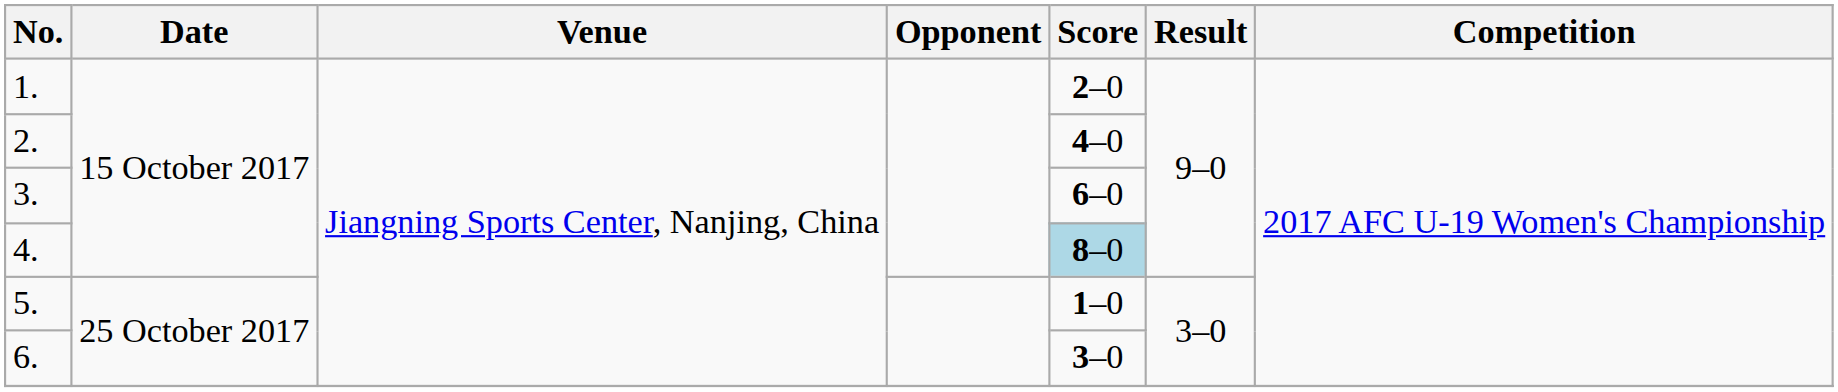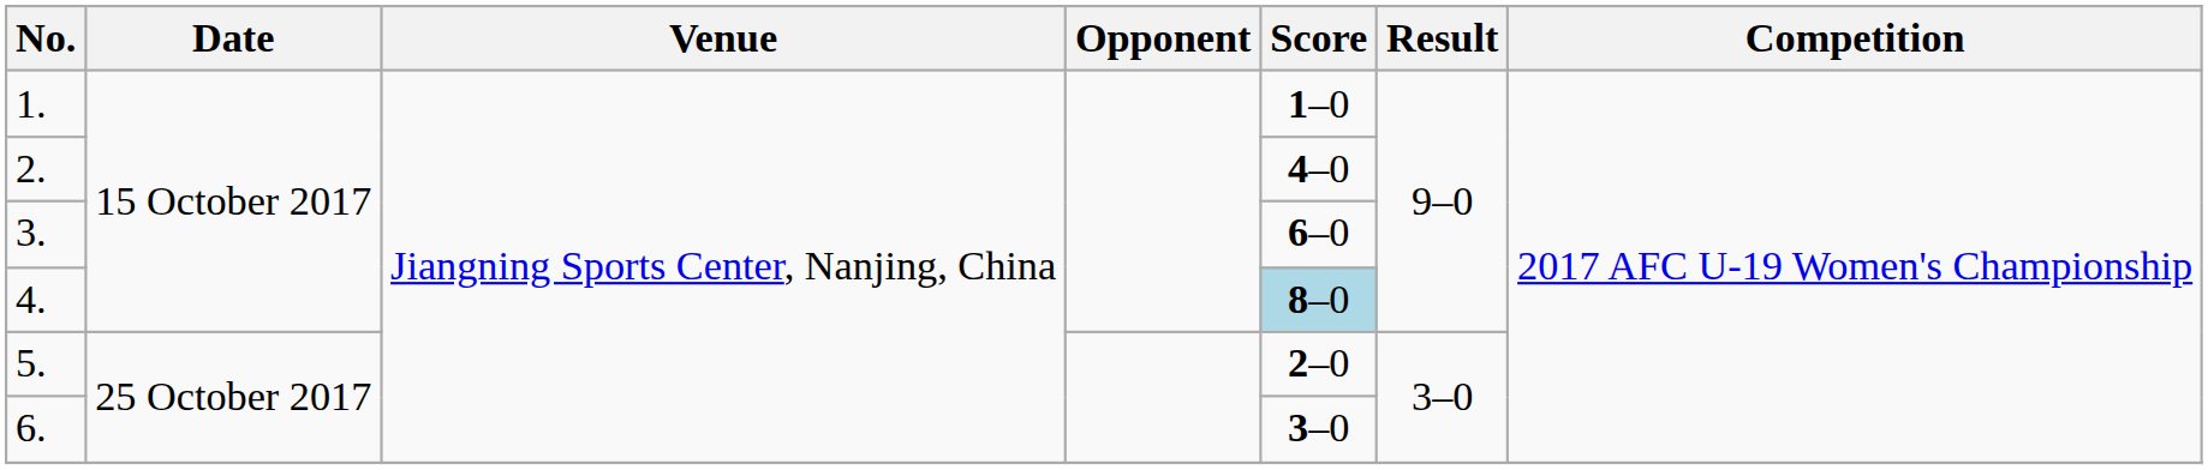1. | Score: 2–0 -> 1–0
5. | Score: 1–0 -> 2–0
